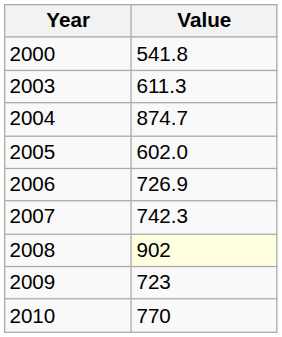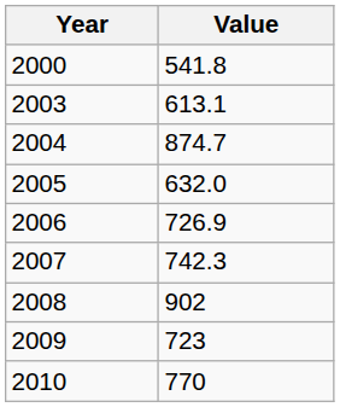2003 | Value: 611.3 -> 613.1
2005 | Value: 602.0 -> 632.0
2008 | Value: lightyellow background -> no background
